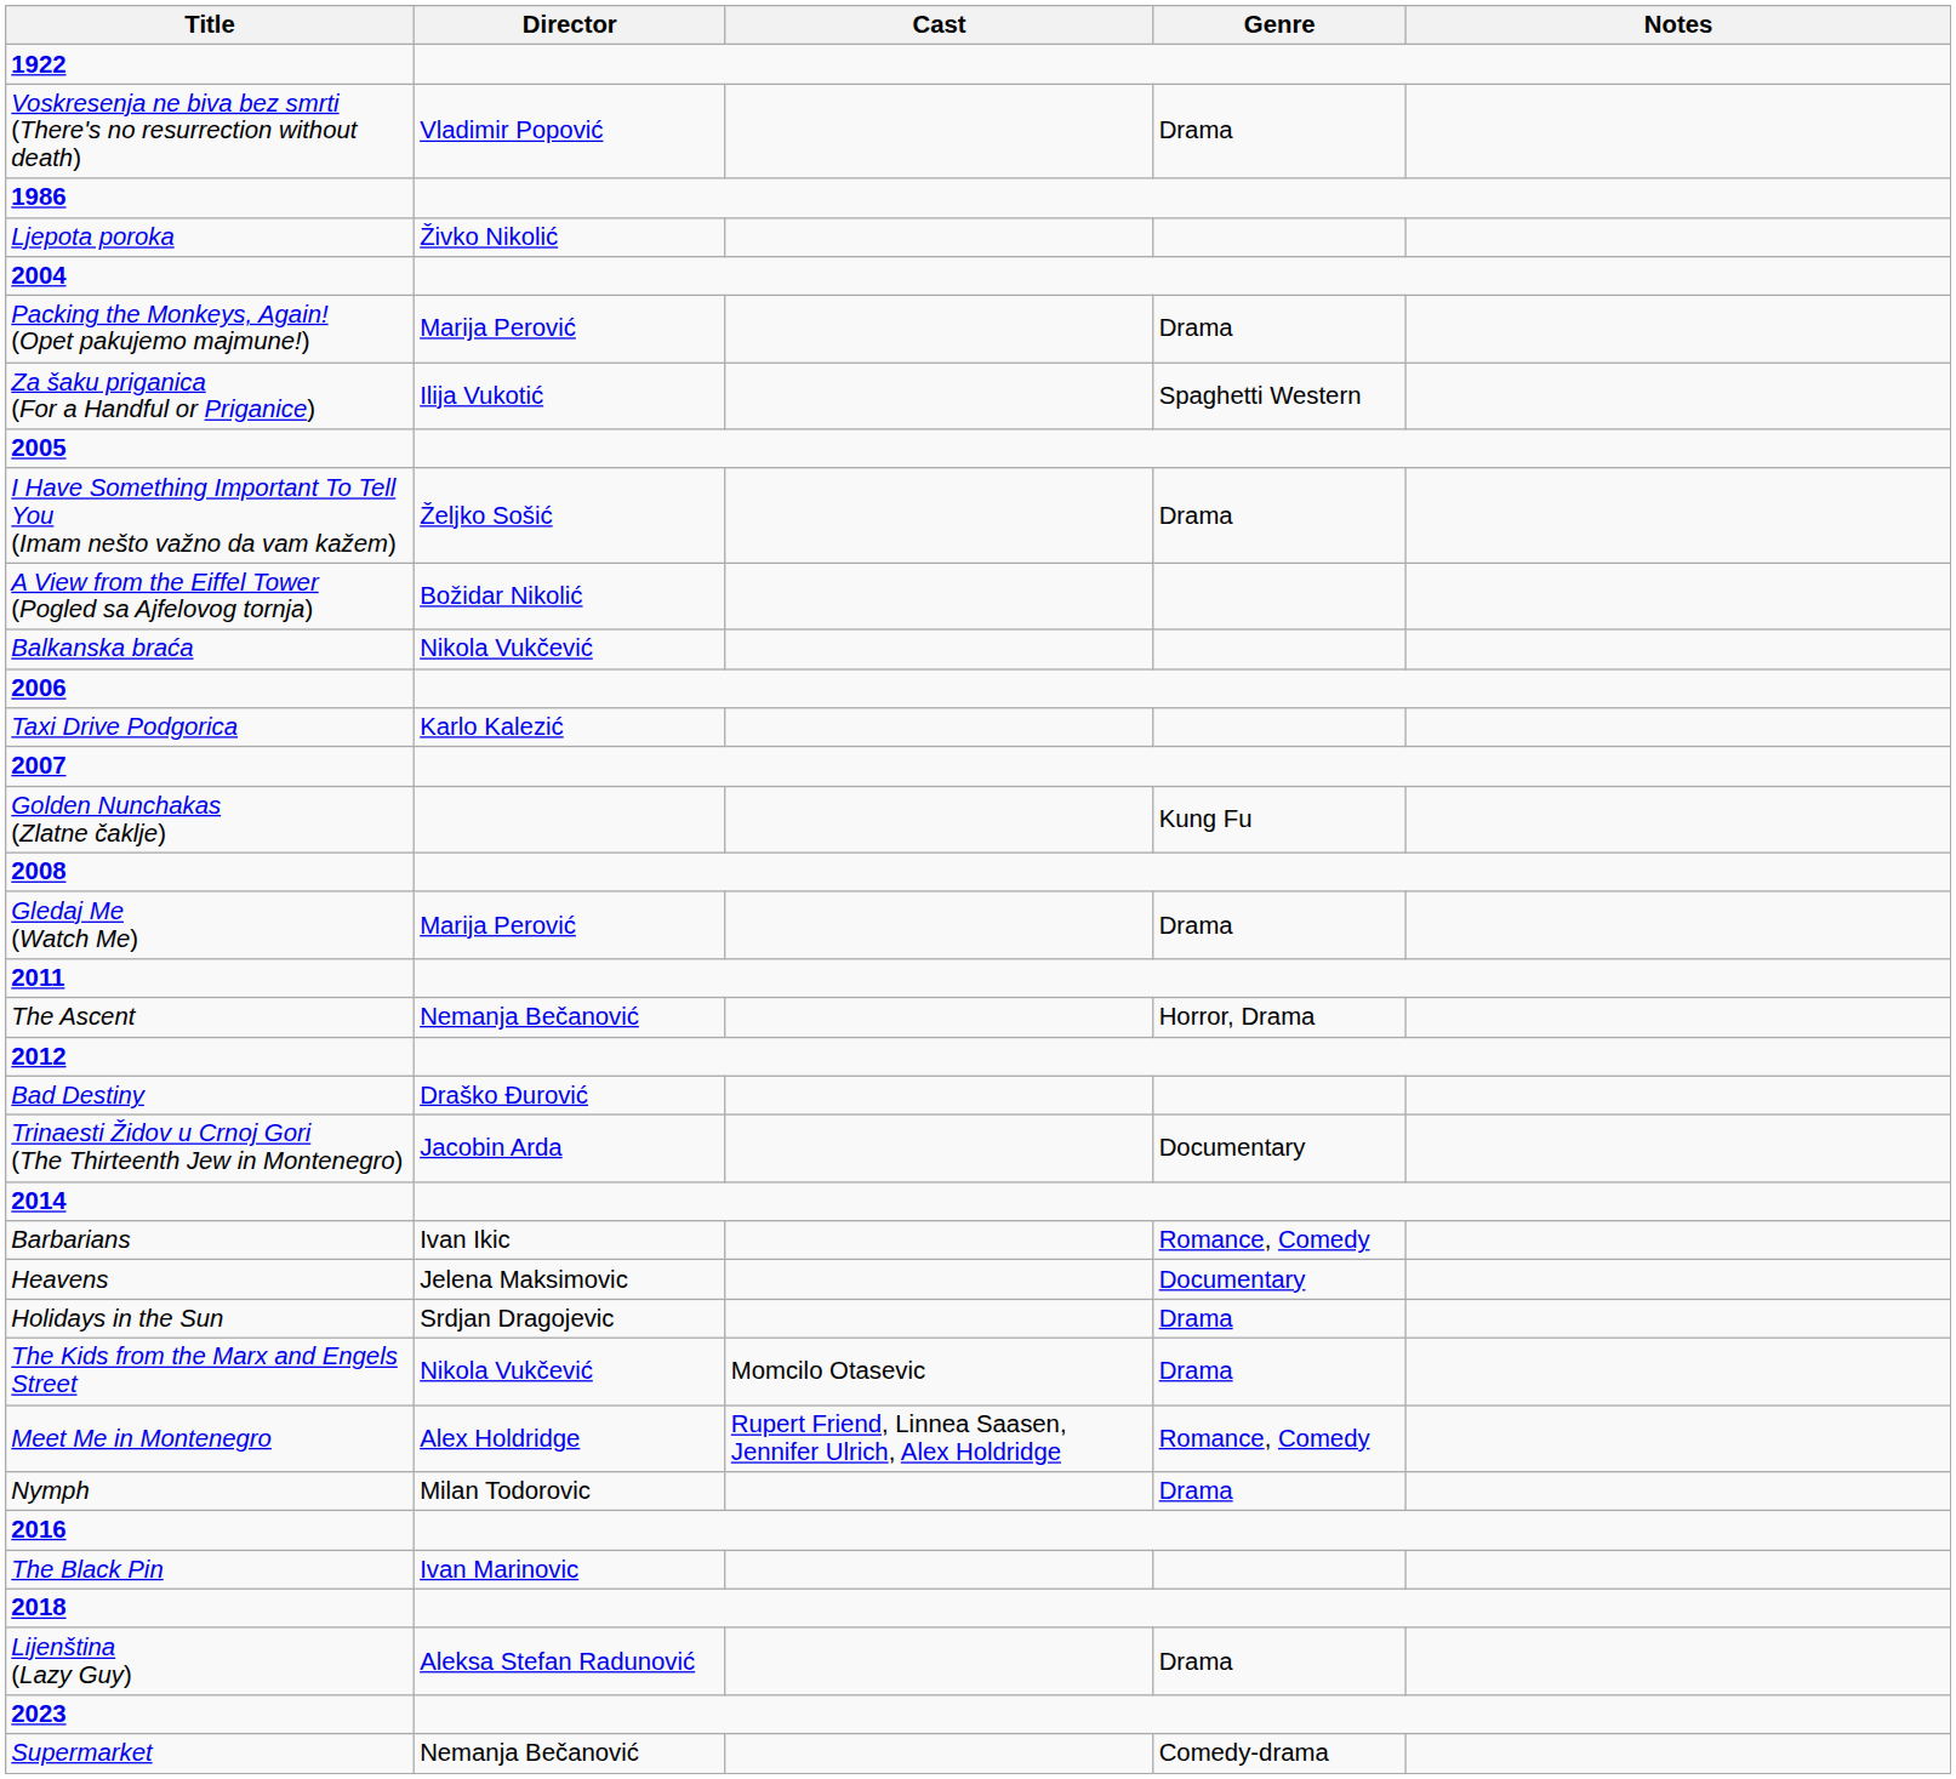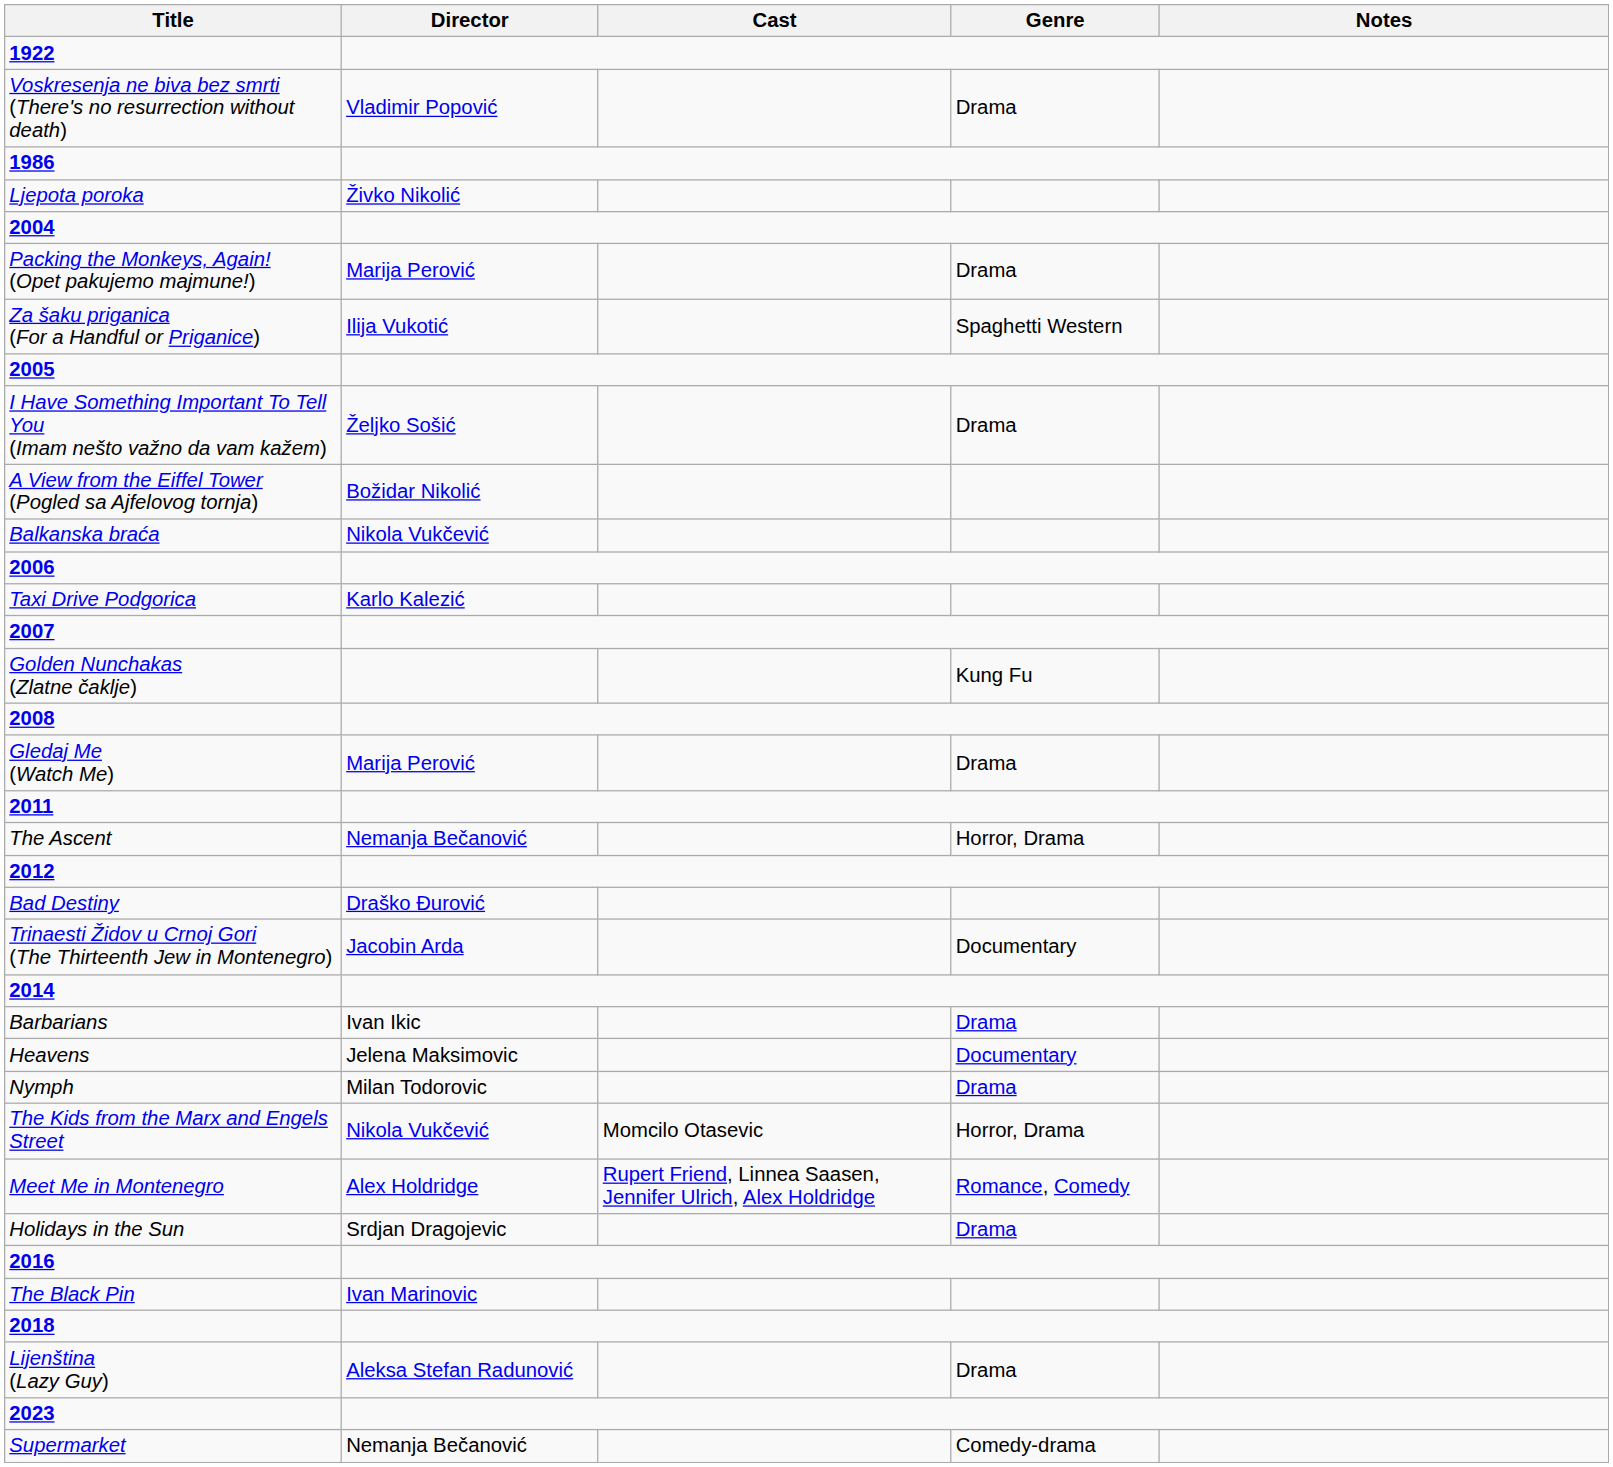Barbarians | Genre: Romance, Comedy -> Drama
rows swapped: Holidays in the Sun <-> Nymph
The Kids from the Marx and Engels Street | Genre: Drama -> Horror, Drama
